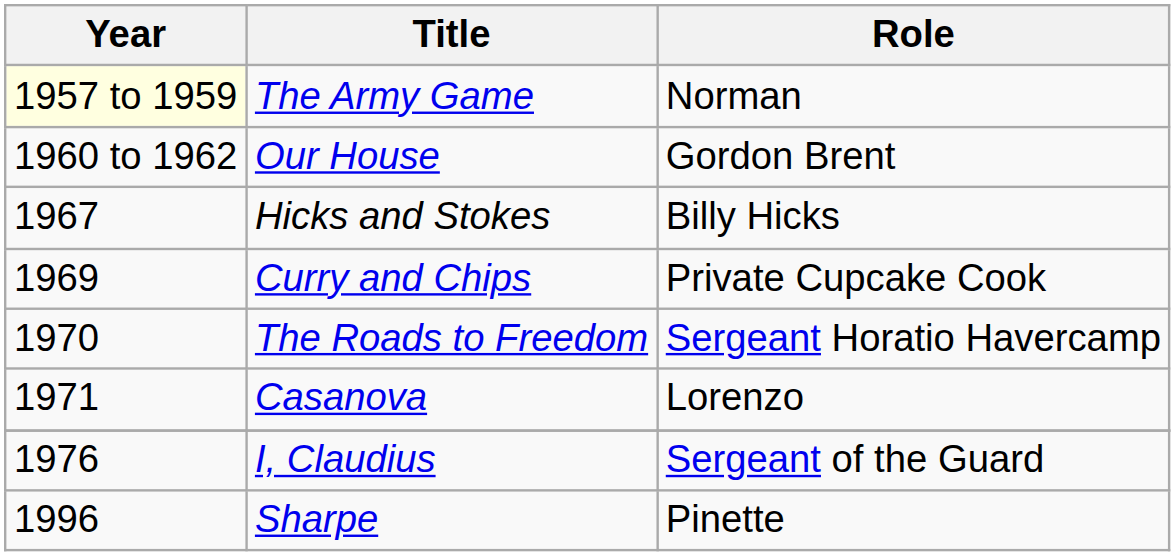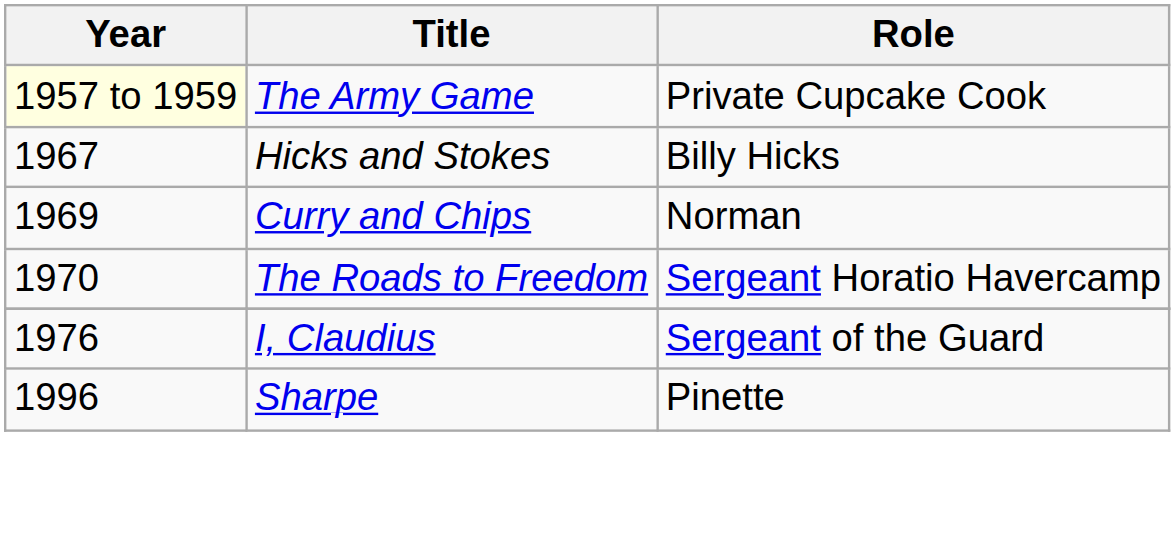The Army Game | Role: Norman -> Private Cupcake Cook
- row: 1960 to 1962 | Our House | Gordon Brent
Curry and Chips | Role: Private Cupcake Cook -> Norman
- row: 1971 | Casanova | Lorenzo
